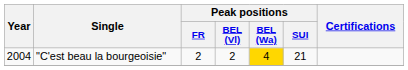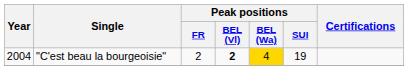"C'est beau la bourgeoisie" | Peak positions / BEL (Vl): normal -> bold
"C'est beau la bourgeoisie" | Peak positions / SUI: 21 -> 19
